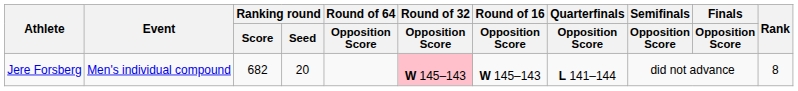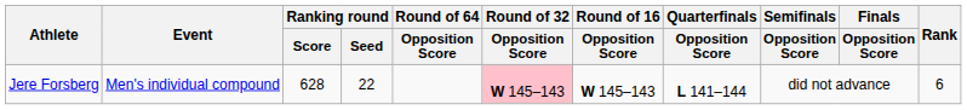Jere Forsberg | Ranking round / Score: 682 -> 628
Jere Forsberg | Ranking round / Seed: 20 -> 22
Jere Forsberg | Rank: 8 -> 6
